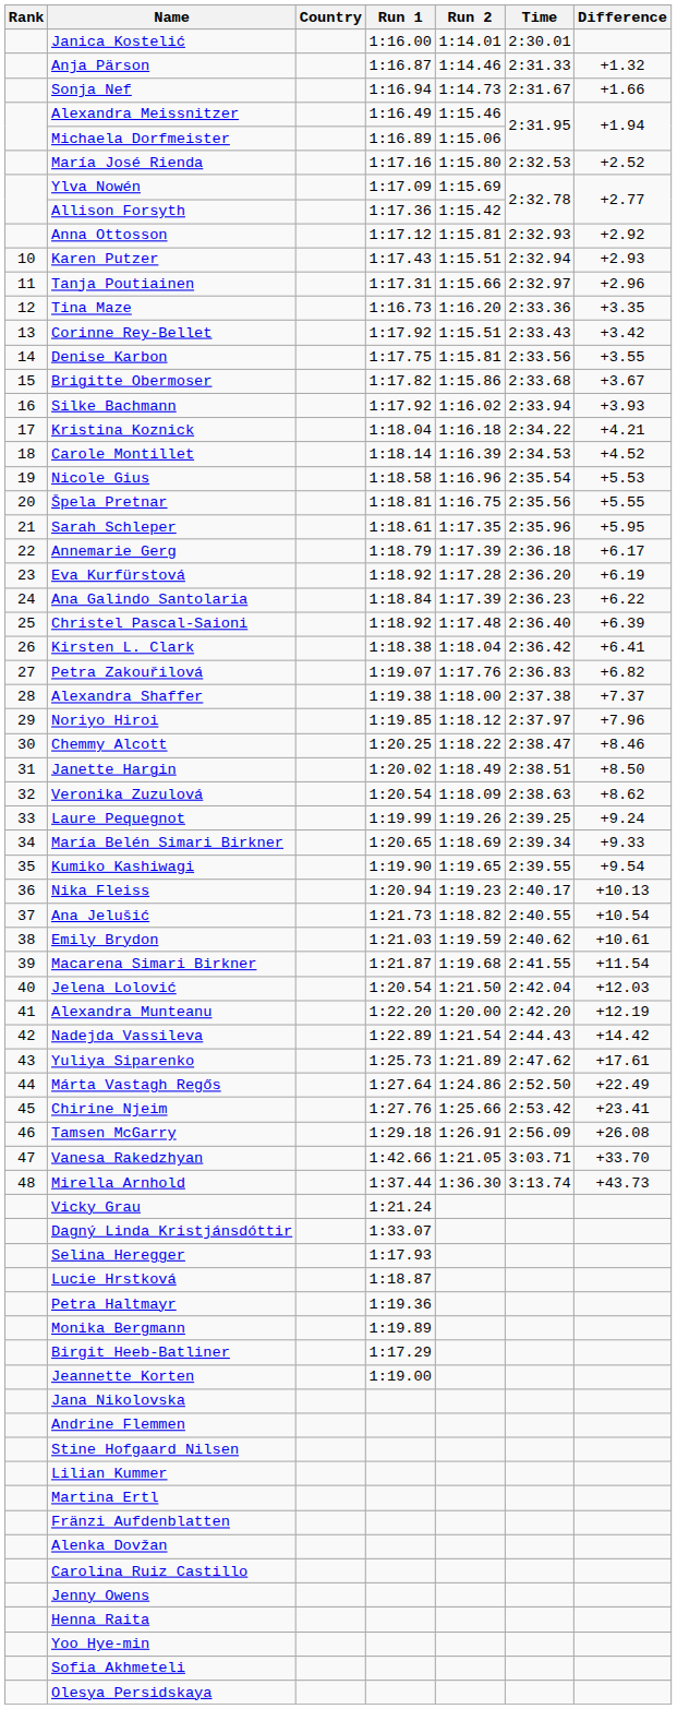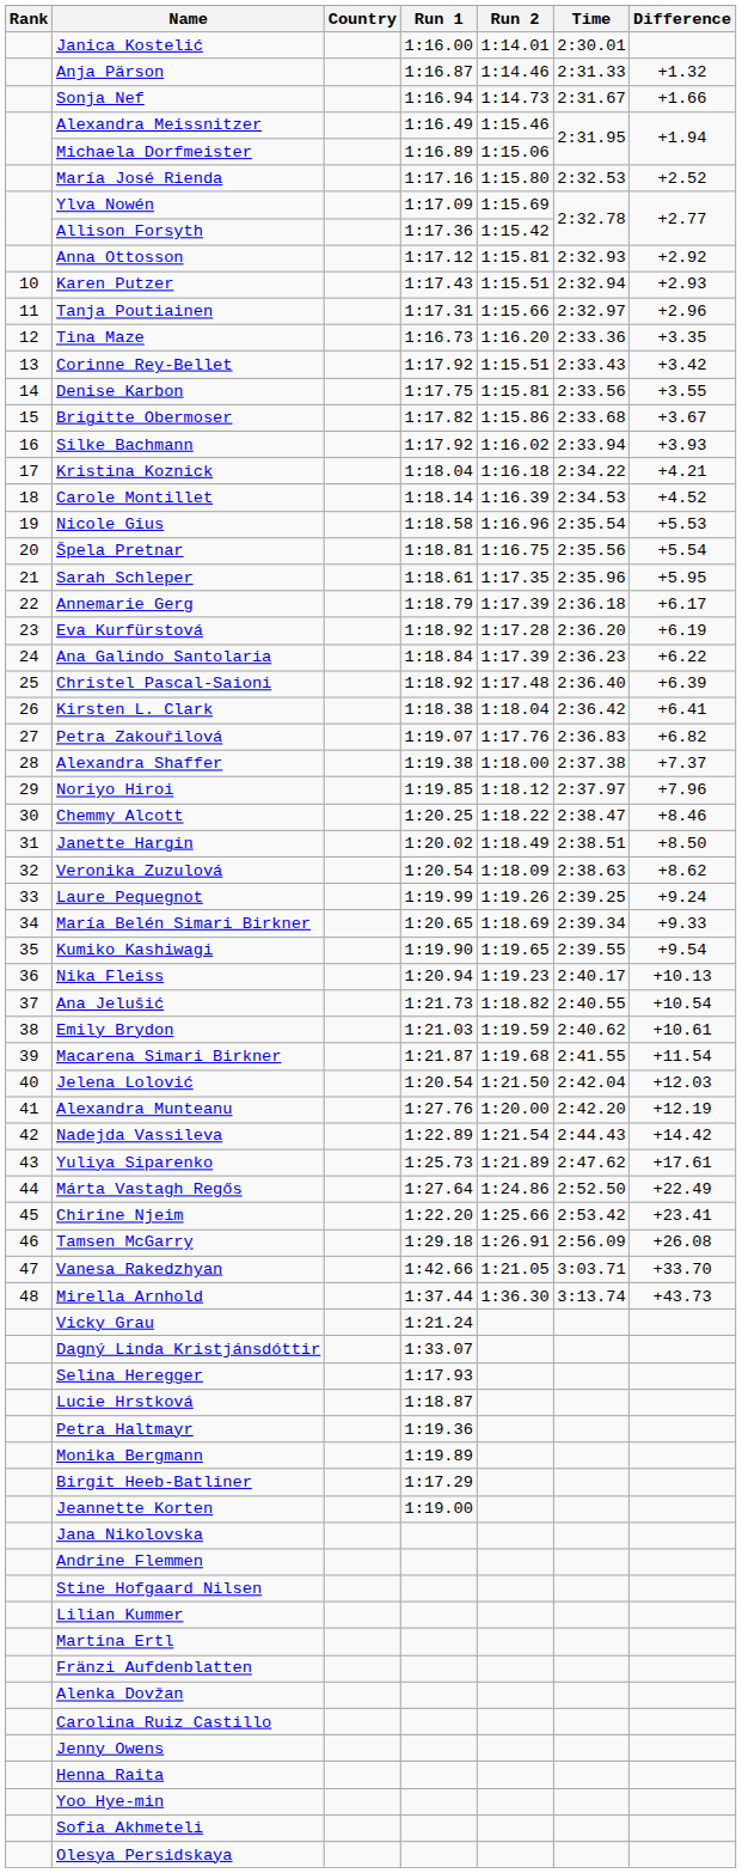Špela Pretnar | Difference: +5.55 -> +5.54
Alexandra Munteanu | Run 1: 1:22.20 -> 1:27.76
Chirine Njeim | Run 1: 1:27.76 -> 1:22.20
